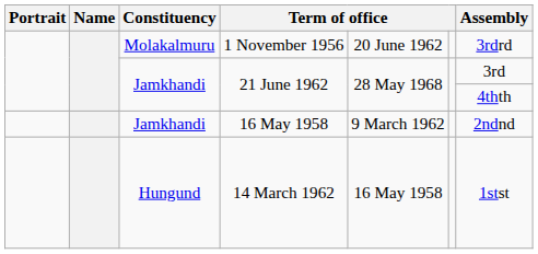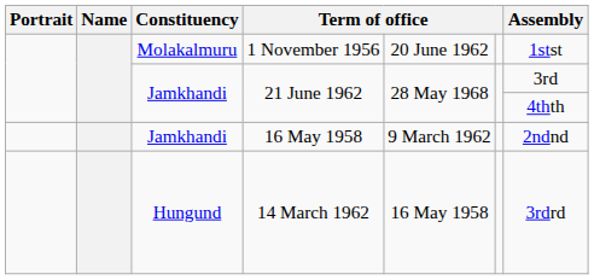1 November 1956 | Assembly: 3rdrd -> 1stst
14 March 1962 | Assembly: 1stst -> 3rdrd
